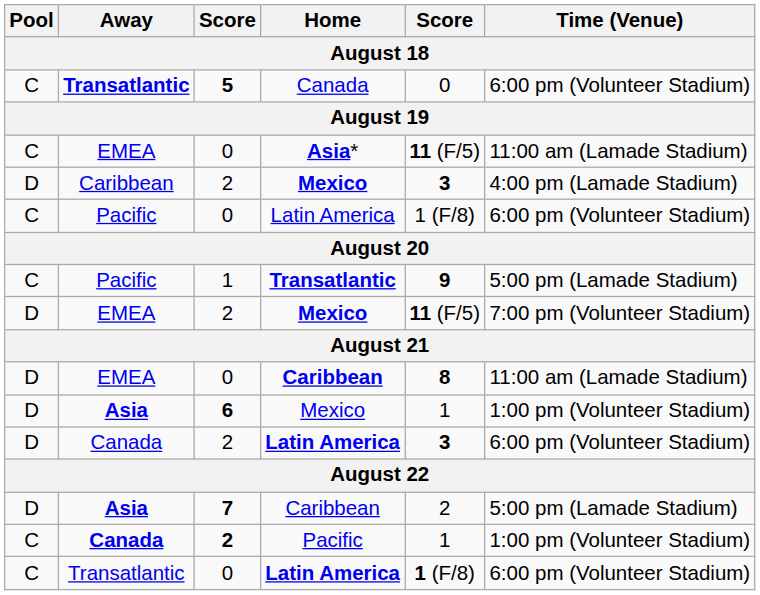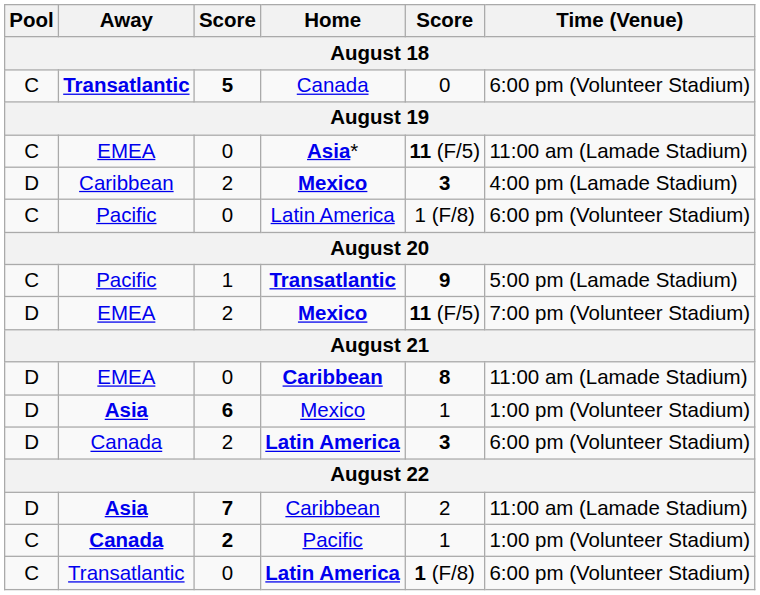Asia / Caribbean | Time (Venue): 5:00 pm (Lamade Stadium) -> 11:00 am (Lamade Stadium)
